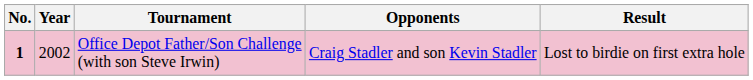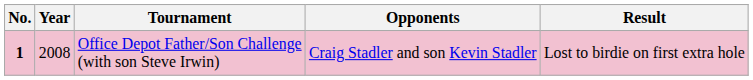Office Depot Father/Son Challenge (with son Steve Irwin) | Year: 2002 -> 2008
